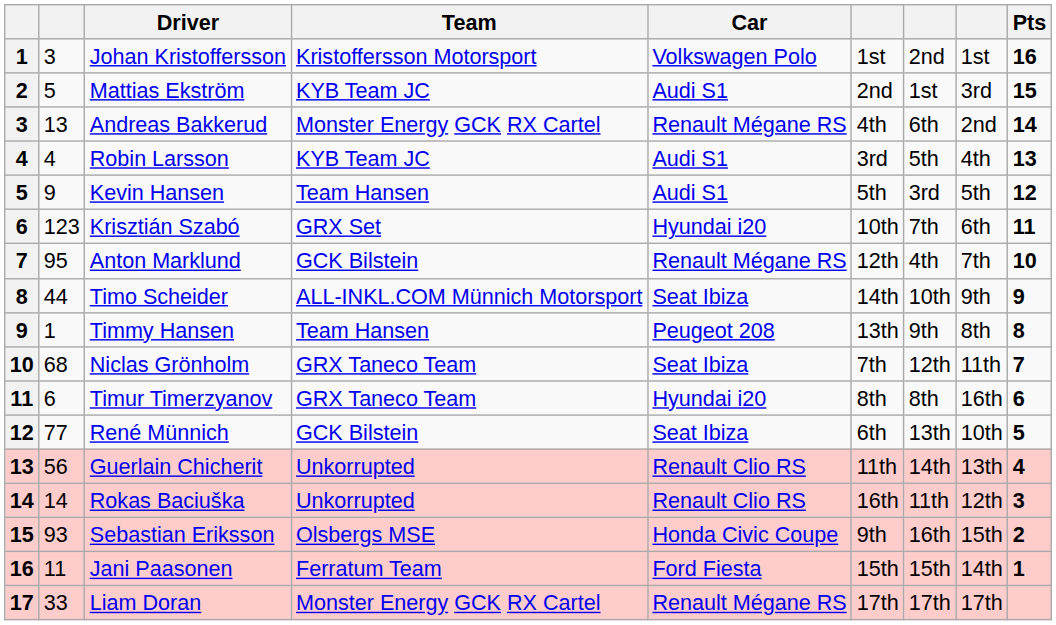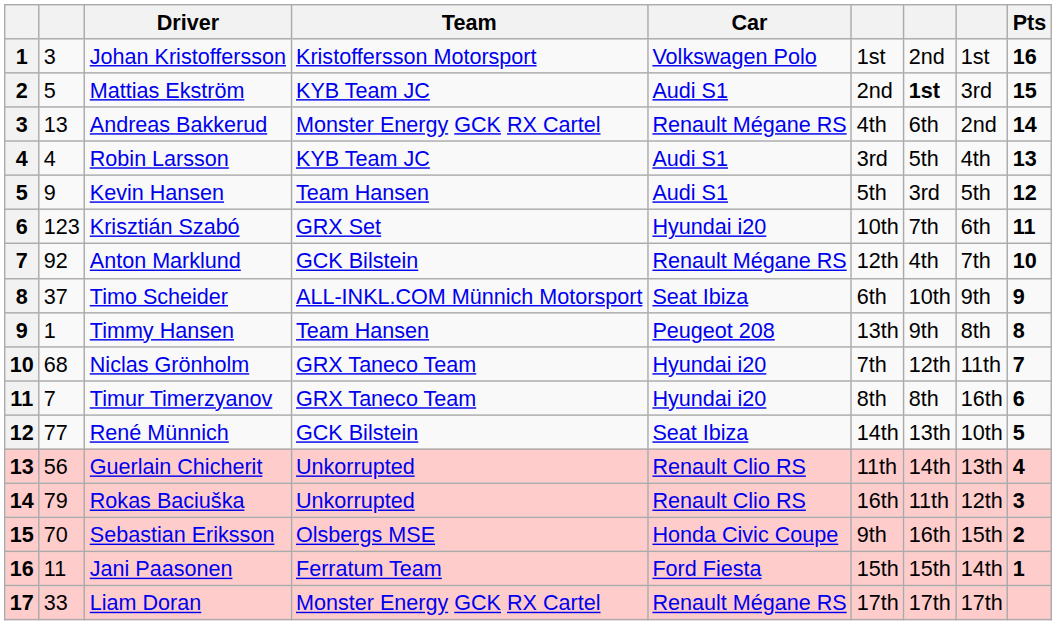Mattias Ekström | column 7: normal -> bold
Anton Marklund | column 2: 95 -> 92
Timo Scheider | column 2: 44 -> 37
Timo Scheider | column 6: 14th -> 6th
Niclas Grönholm | Car: Seat Ibiza -> Hyundai i20
Timur Timerzyanov | column 2: 6 -> 7
René Münnich | column 6: 6th -> 14th
Rokas Baciuška | column 2: 14 -> 79
Sebastian Eriksson | column 2: 93 -> 70
